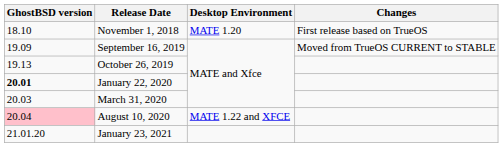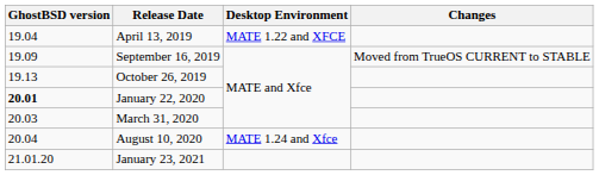- row: 18.10 | November 1, 2018 | MATE 1.20 | First release based on TrueOS
+ row: 19.04 | April 13, 2019 | MATE 1.22 and XFCE
August 10, 2020 | GhostBSD version: pink background -> no background
August 10, 2020 | Desktop Environment: MATE 1.22 and XFCE -> MATE 1.24 and Xfce
